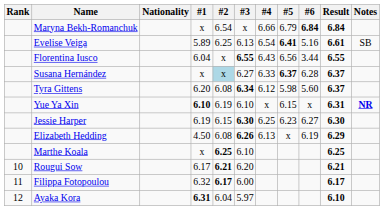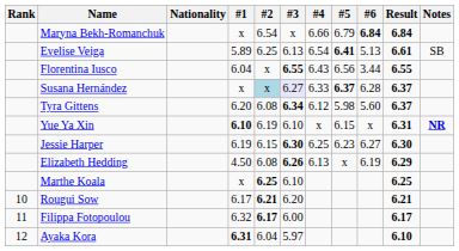Evelise Veiga | #6: 5.16 -> 5.13
Susana Hernández | #3: no background -> lavender background
